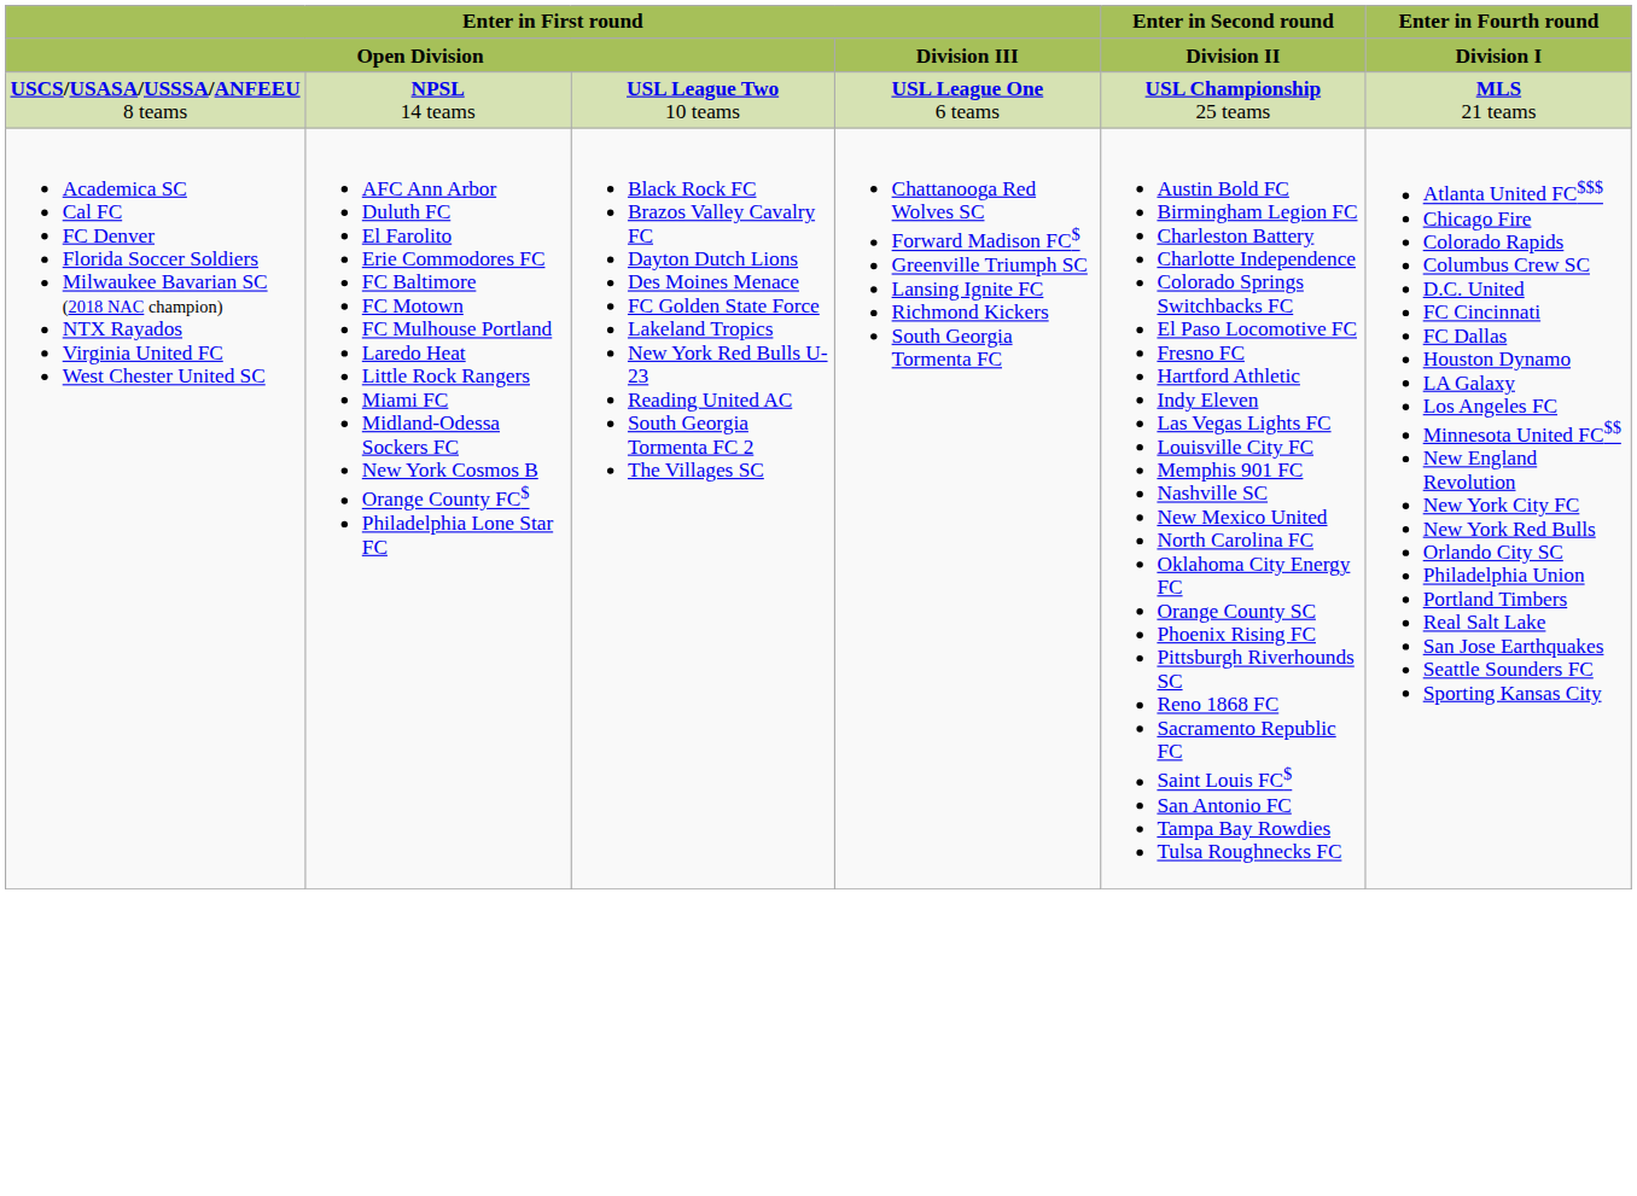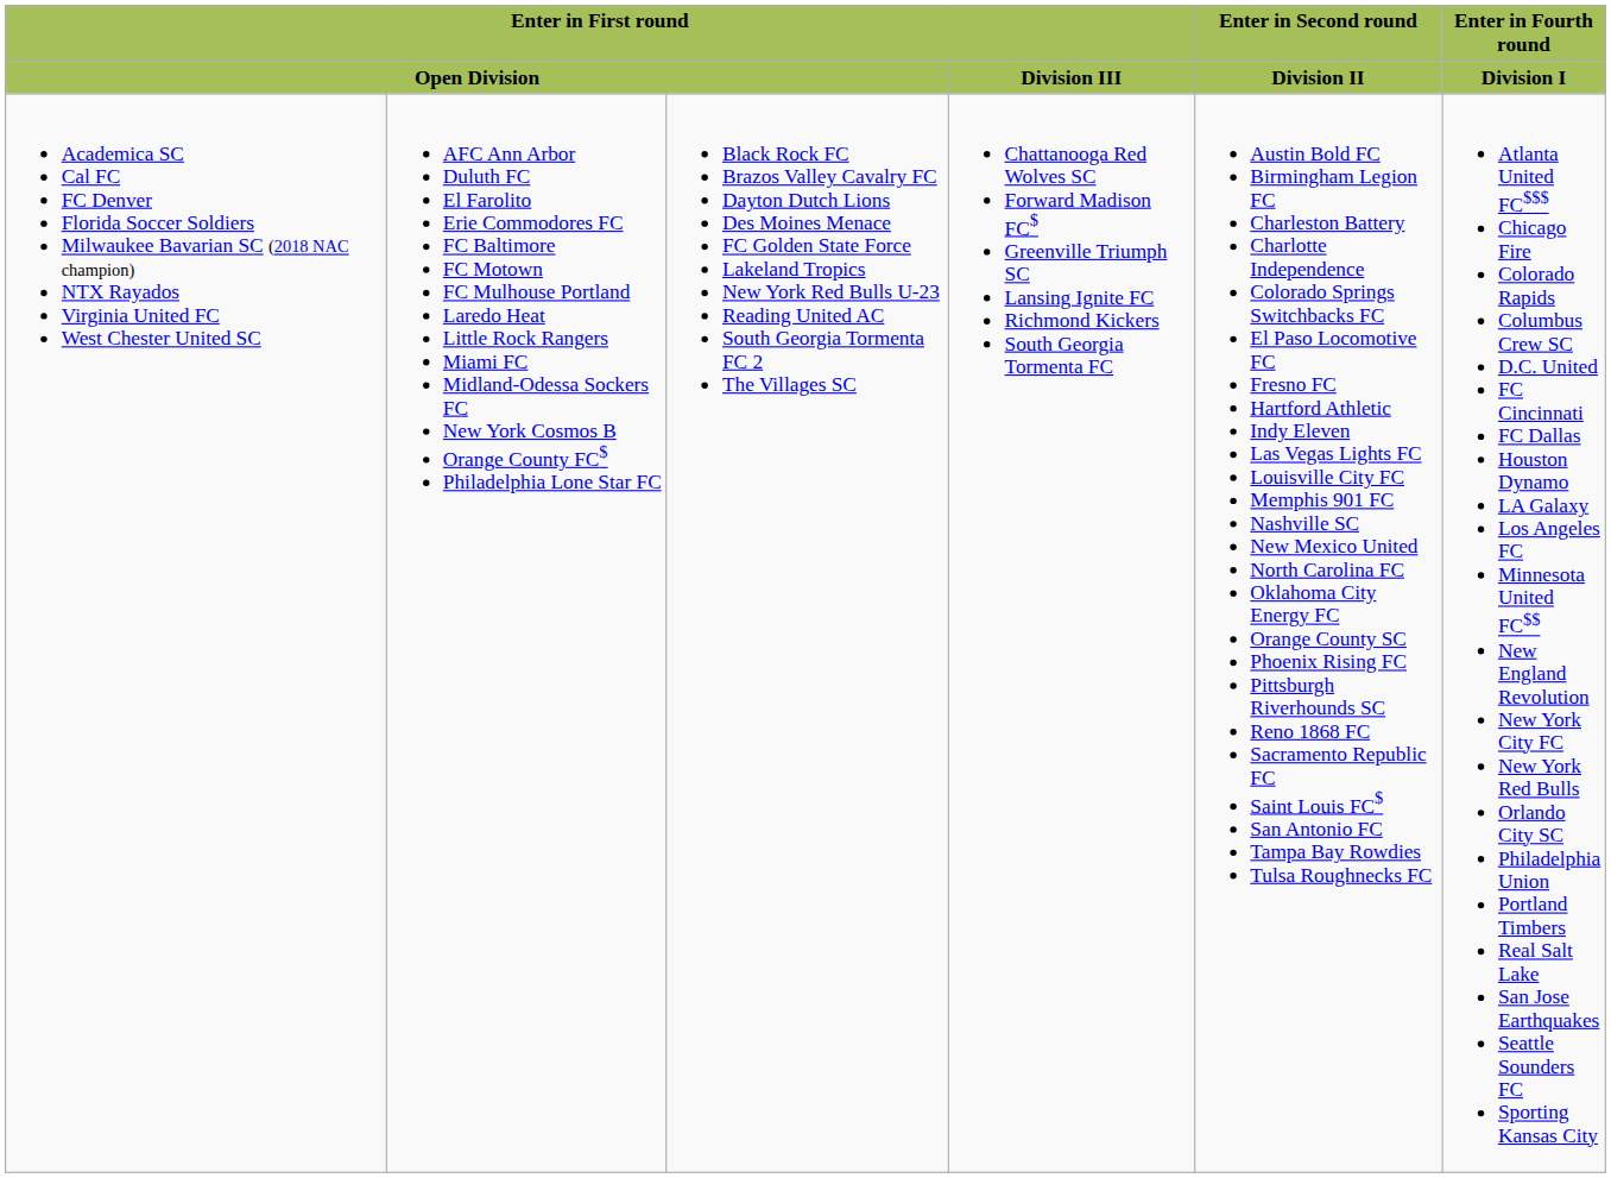- row: USCS/USASA/USSSA/ANFEEU 8 teams | NPSL 14 teams | USL League Two 10 teams | USL League One 6 teams | USL Championship 25 teams | MLS 21 teams
